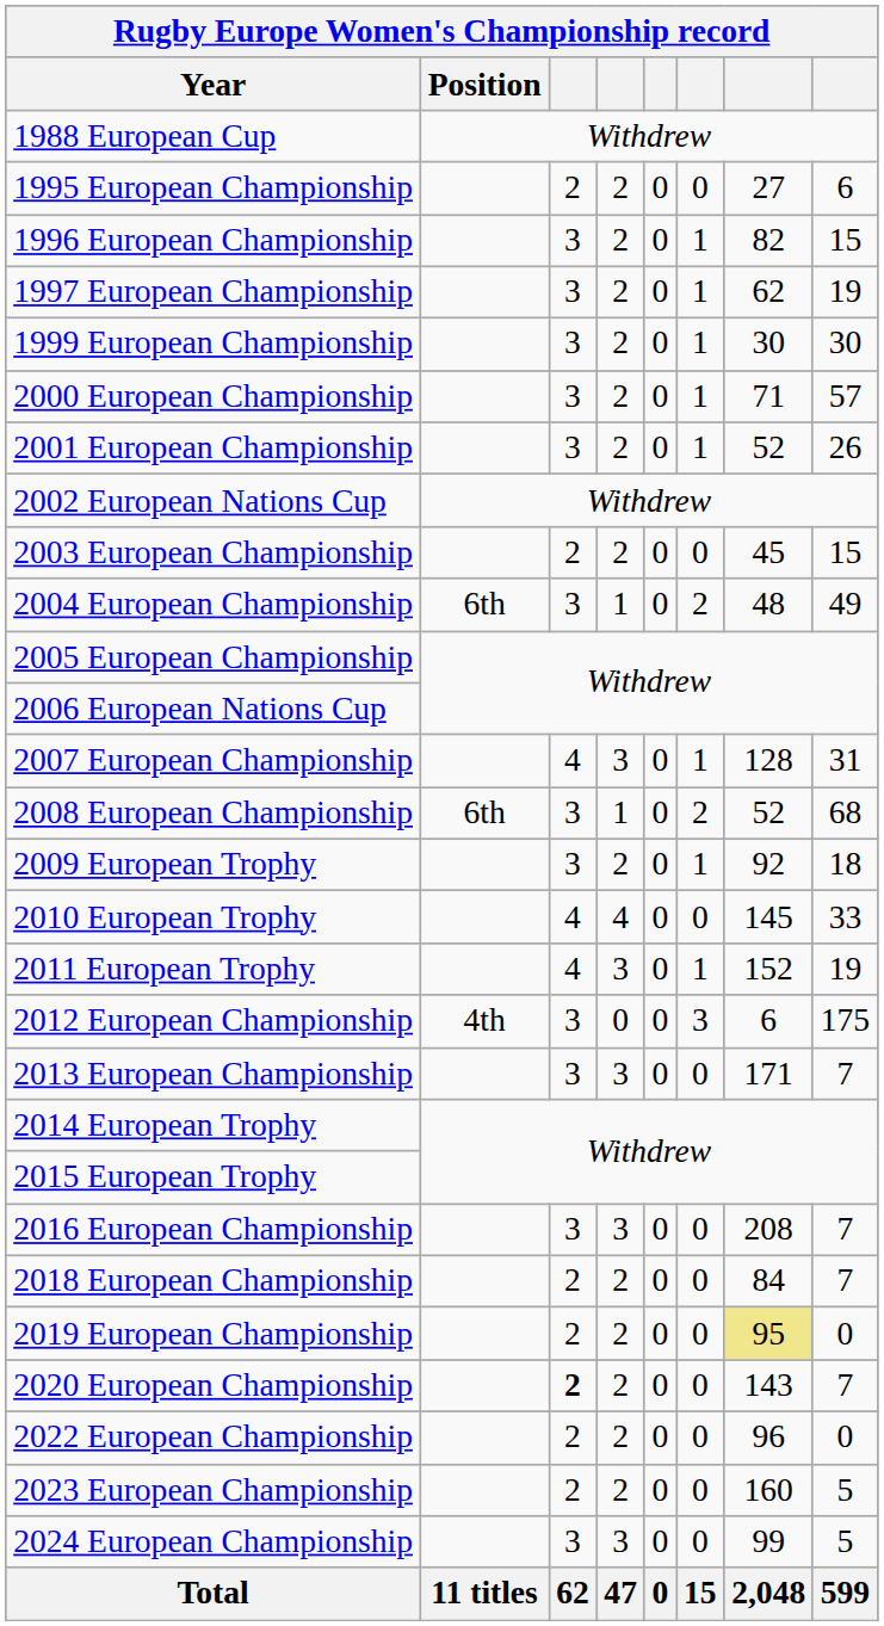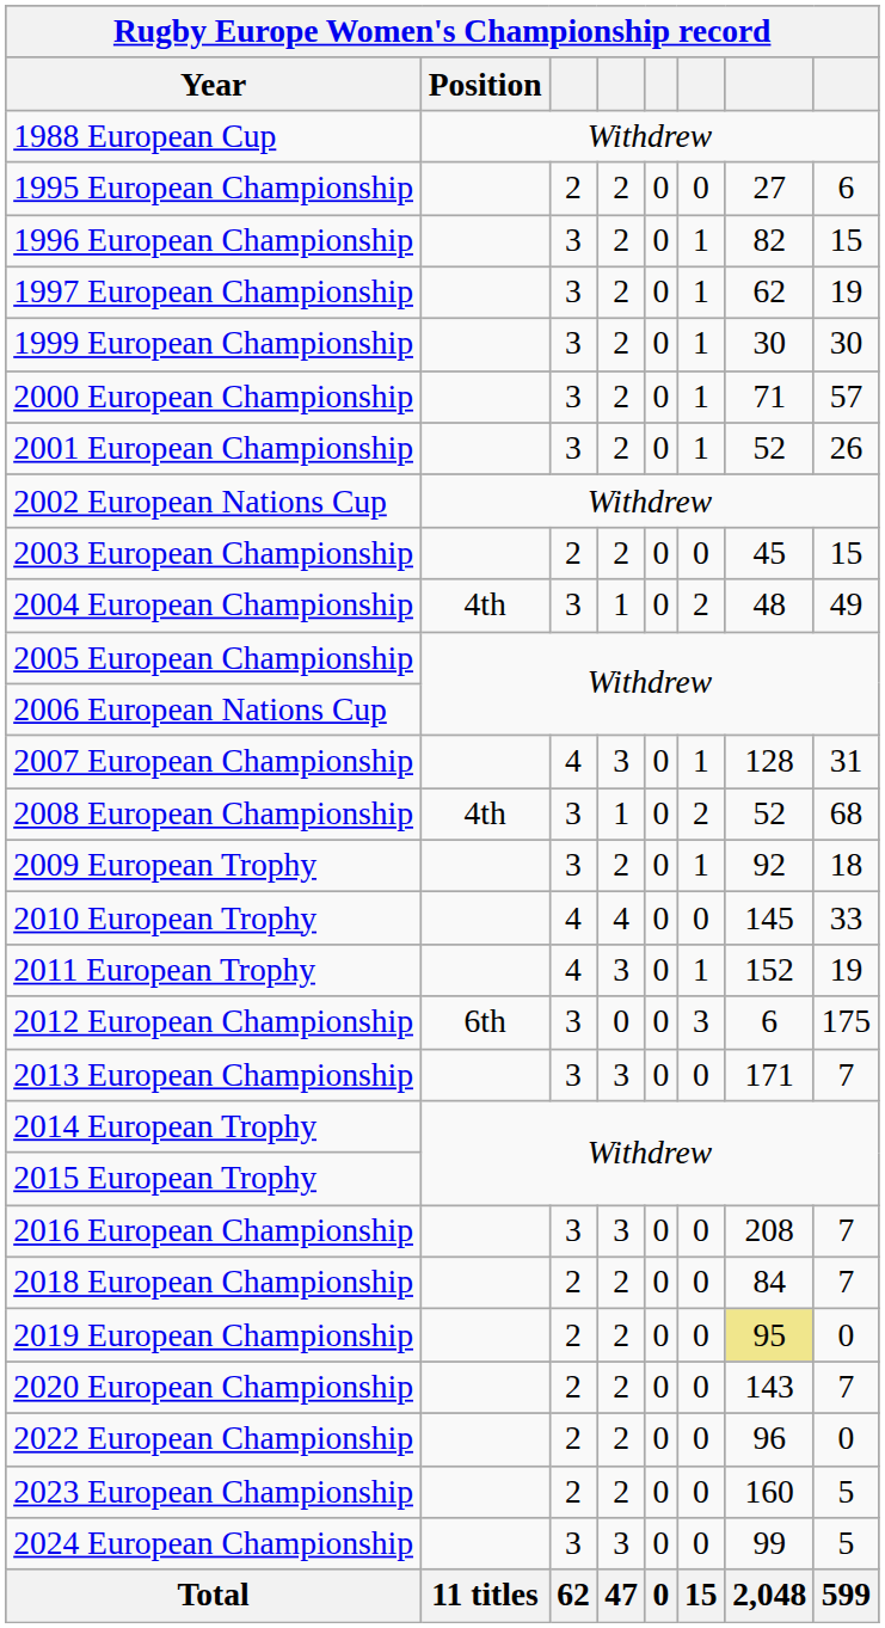2004 European Championship | Position: 6th -> 4th
2008 European Championship | Position: 6th -> 4th
2012 European Championship | Position: 4th -> 6th
2020 European Championship | column 3: bold -> normal
